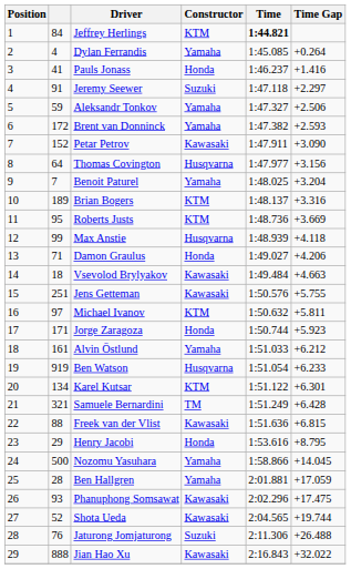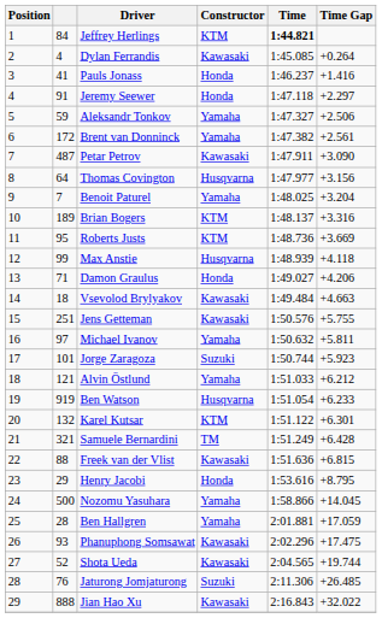Dylan Ferrandis | Constructor: Yamaha -> Kawasaki
Jeremy Seewer | Constructor: Suzuki -> Honda
Brent van Donninck | Time Gap: +2.593 -> +2.561
Petar Petrov | column 2: 152 -> 487
Michael Ivanov | Constructor: KTM -> Yamaha
Jorge Zaragoza | column 2: 171 -> 101
Jorge Zaragoza | Constructor: Honda -> Suzuki
Alvin Östlund | column 2: 161 -> 121
Karel Kutsar | column 2: 134 -> 132
Jaturong Jomjaturong | Time Gap: +26.488 -> +26.485
